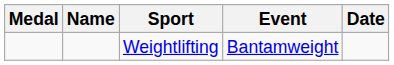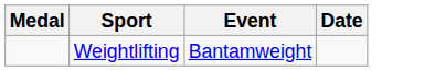- column: Name
